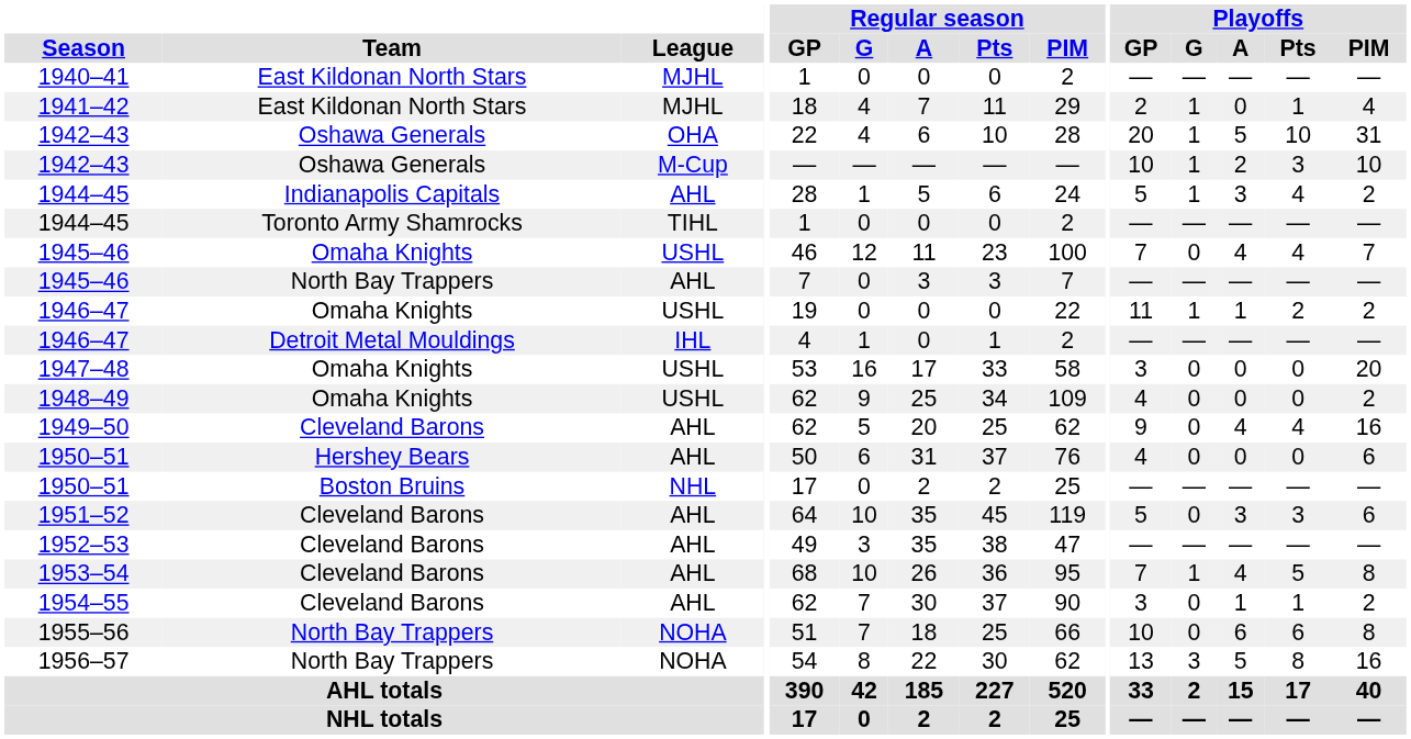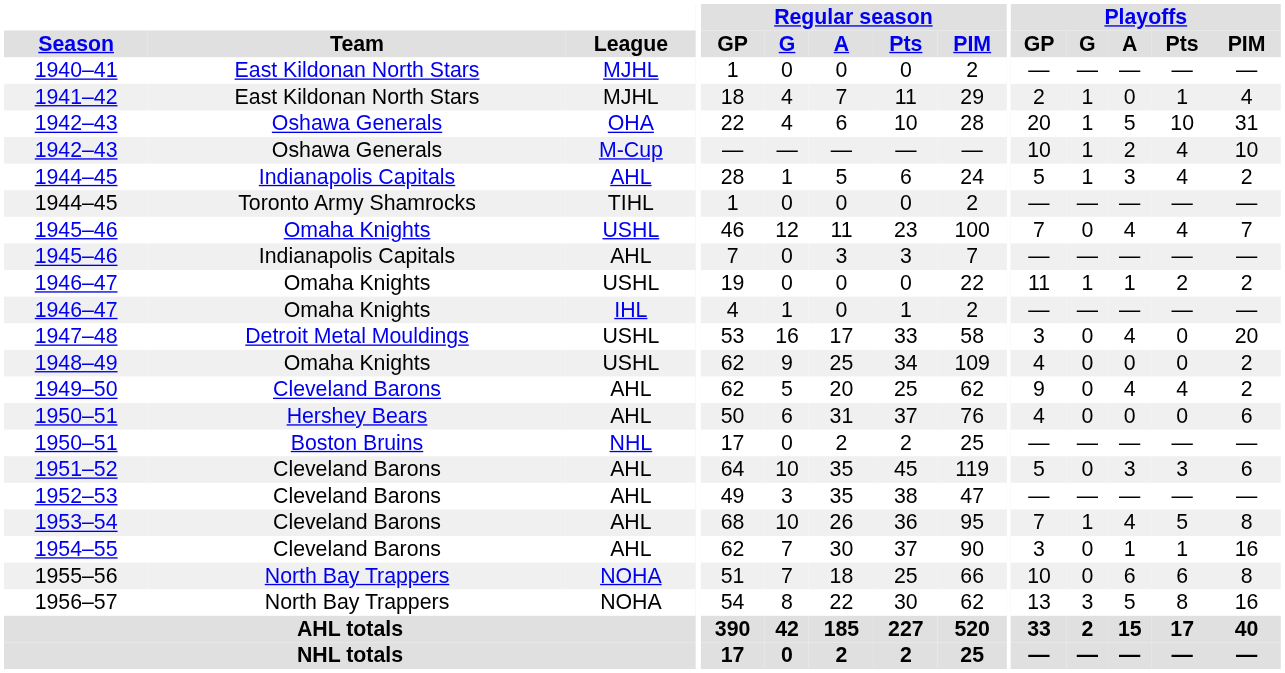1942–43 / M-Cup | Playoffs / Pts: 3 -> 4
1945–46 / AHL | Team: North Bay Trappers -> Indianapolis Capitals
1946–47 / IHL | Team: Detroit Metal Mouldings -> Omaha Knights
1947–48 | Team: Omaha Knights -> Detroit Metal Mouldings
1947–48 | Playoffs / A: 0 -> 4
1949–50 | Playoffs / PIM: 16 -> 2
1954–55 | Playoffs / PIM: 2 -> 16
